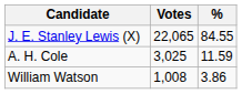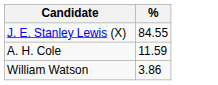- column: Votes | 22,065 | 3,025 | 1,008
